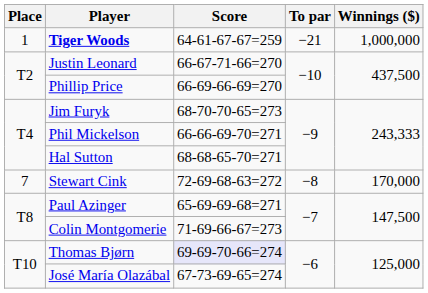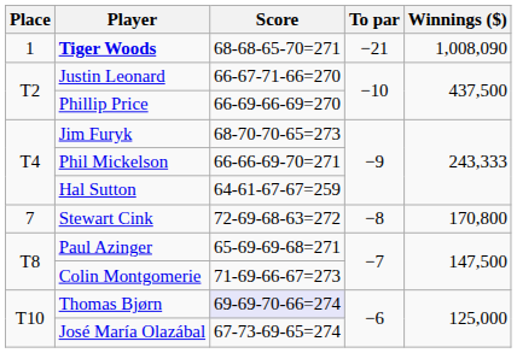Tiger Woods | Score: 64-61-67-67=259 -> 68-68-65-70=271
Tiger Woods | Winnings ($): 1,000,000 -> 1,008,090
Hal Sutton | Score: 68-68-65-70=271 -> 64-61-67-67=259
Stewart Cink | Winnings ($): 170,000 -> 170,800
